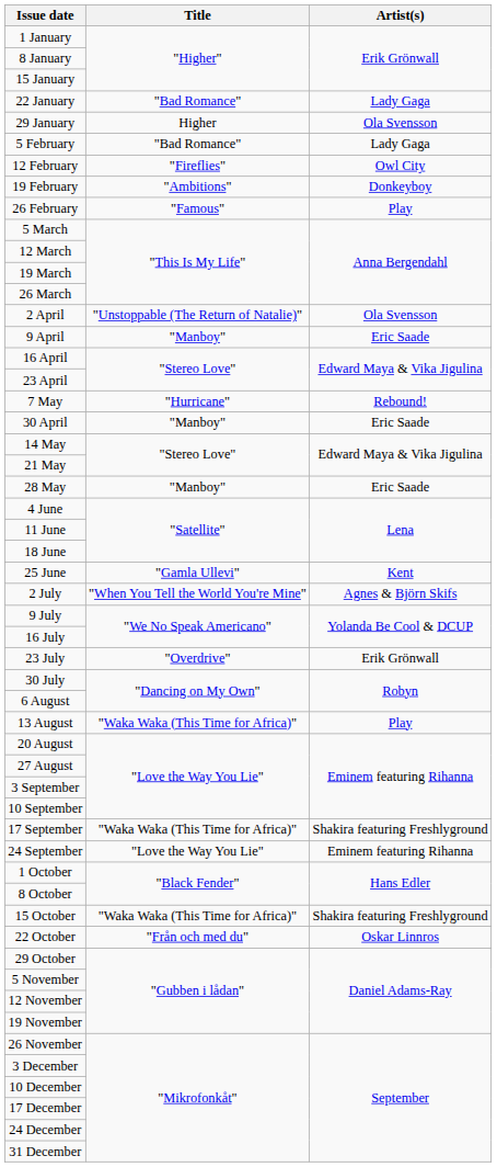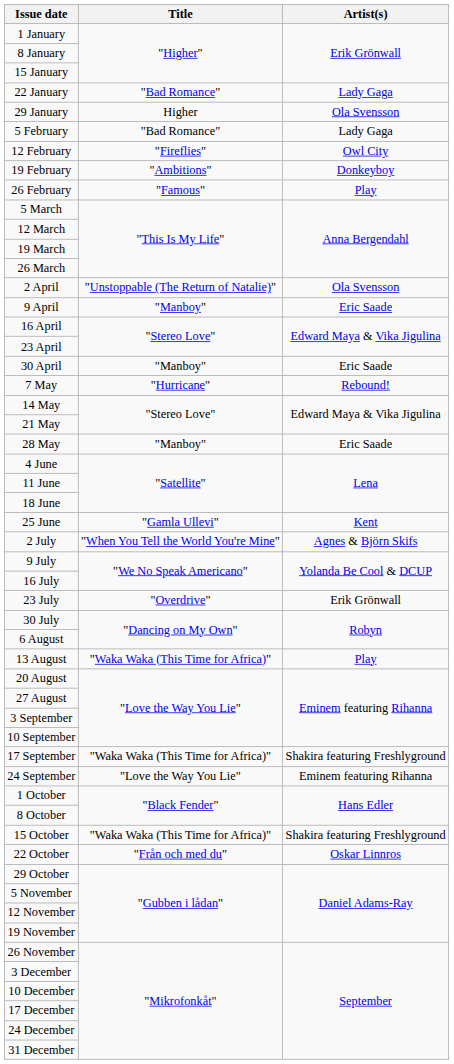rows swapped: 30 April <-> 7 May
